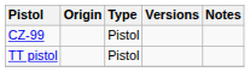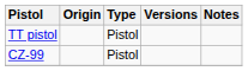rows swapped: TT pistol <-> CZ-99
